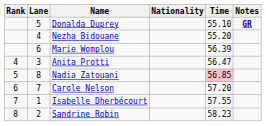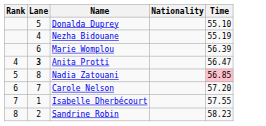- column: Notes | GR
Nezha Bidouane | Time: 55.20 -> 55.19
Anita Protti | Lane: normal -> bold
